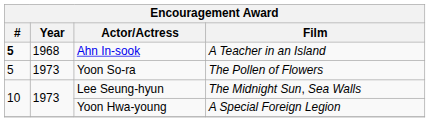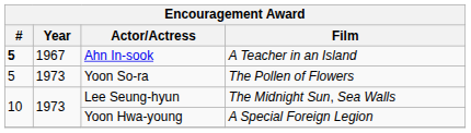Ahn In-sook | Year: 1968 -> 1967
